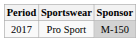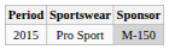Pro Sport | Period: 2017 -> 2015
